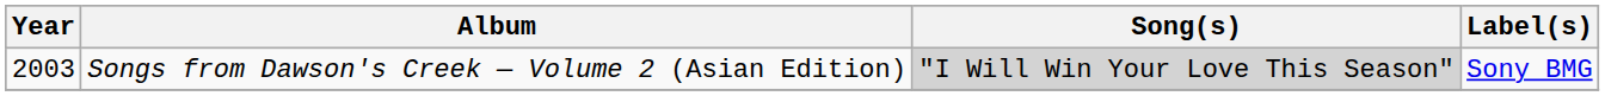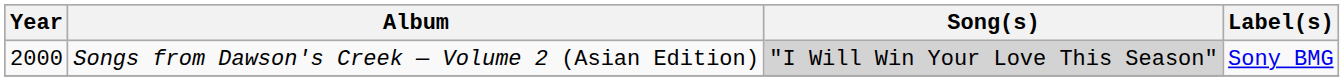Songs from Dawson's Creek — Volume 2 (Asian Edition) | Year: 2003 -> 2000
